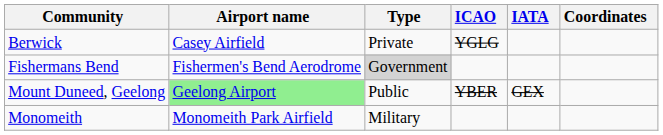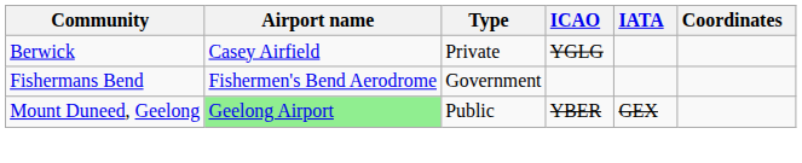Fishermans Bend | Type: lightgrey background -> no background
- row: Monomeith | Monomeith Park Airfield | Military
